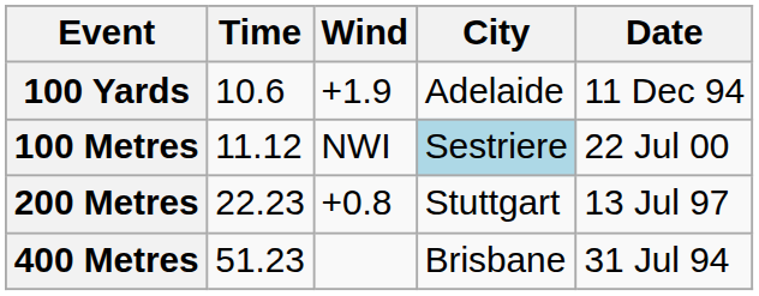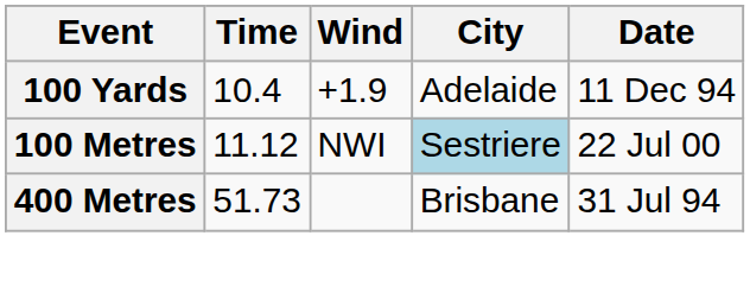100 Yards | Time: 10.6 -> 10.4
- row: 200 Metres | 22.23 | +0.8 | Stuttgart | 13 Jul 97
400 Metres | Time: 51.23 -> 51.73
